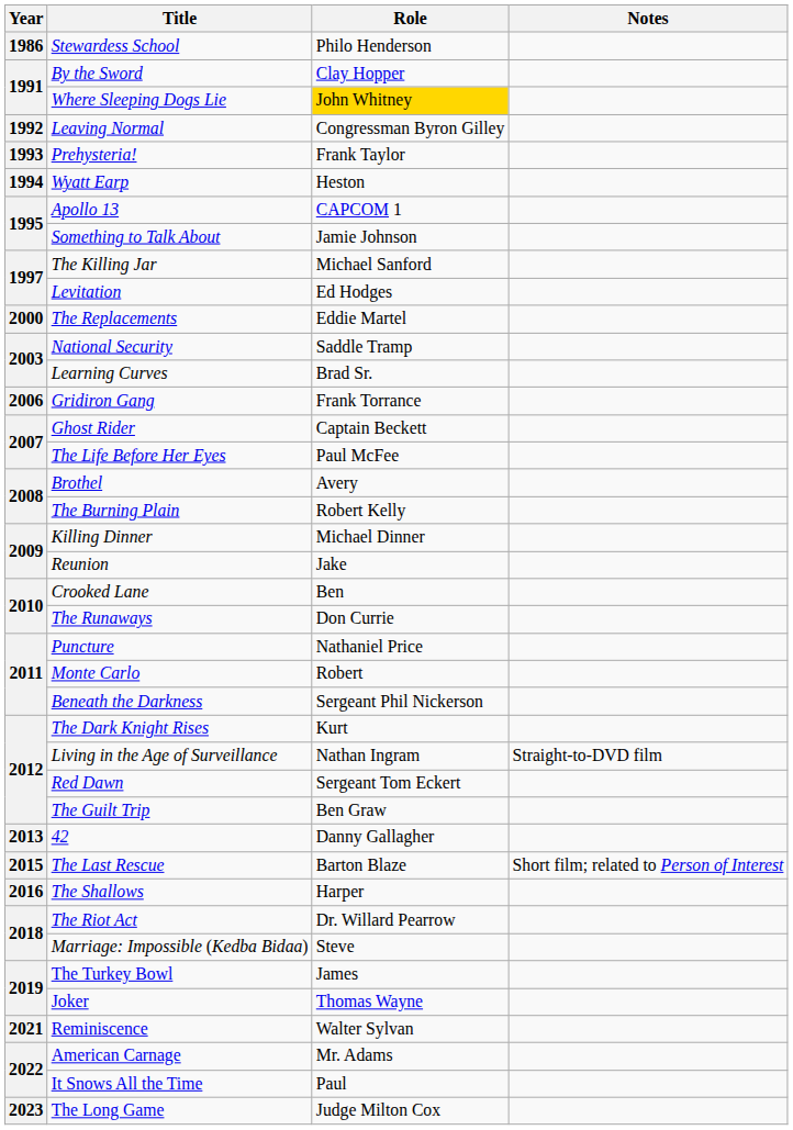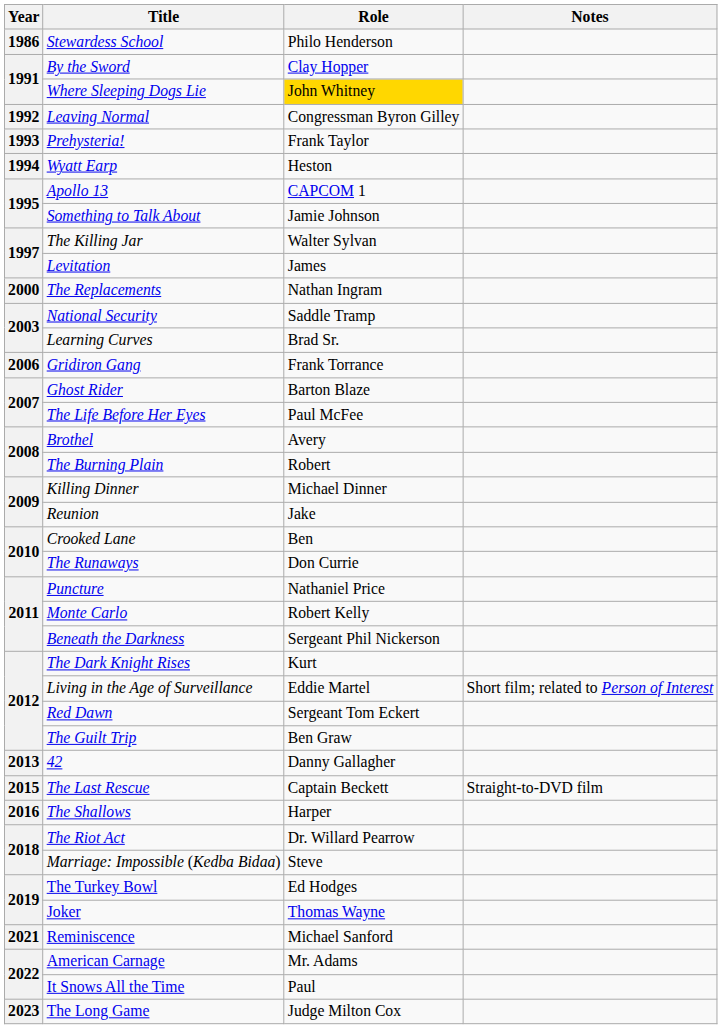The Killing Jar | Role: Michael Sanford -> Walter Sylvan
Levitation | Role: Ed Hodges -> James
The Replacements | Role: Eddie Martel -> Nathan Ingram
Ghost Rider | Role: Captain Beckett -> Barton Blaze
The Burning Plain | Role: Robert Kelly -> Robert
Monte Carlo | Role: Robert -> Robert Kelly
Living in the Age of Surveillance | Role: Nathan Ingram -> Eddie Martel
Living in the Age of Surveillance | Notes: Straight-to-DVD film -> Short film; related to Person of Interest
The Last Rescue | Role: Barton Blaze -> Captain Beckett
The Last Rescue | Notes: Short film; related to Person of Interest -> Straight-to-DVD film
The Turkey Bowl | Role: James -> Ed Hodges
Reminiscence | Role: Walter Sylvan -> Michael Sanford
